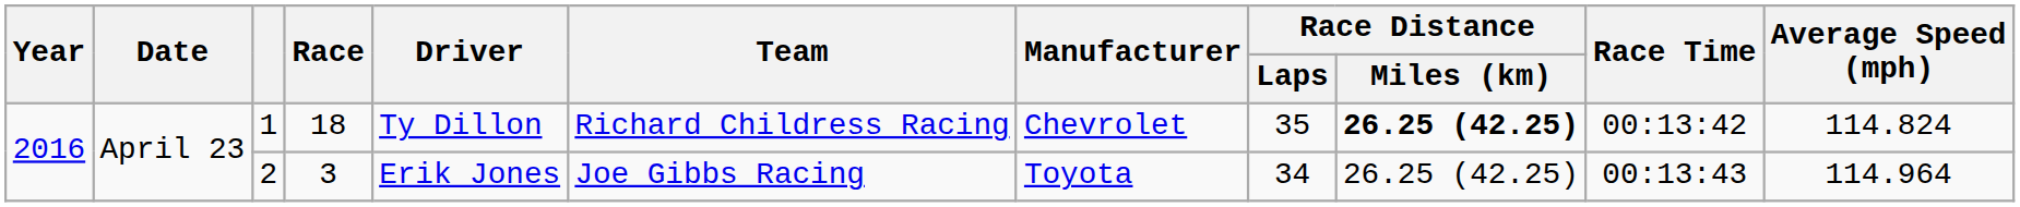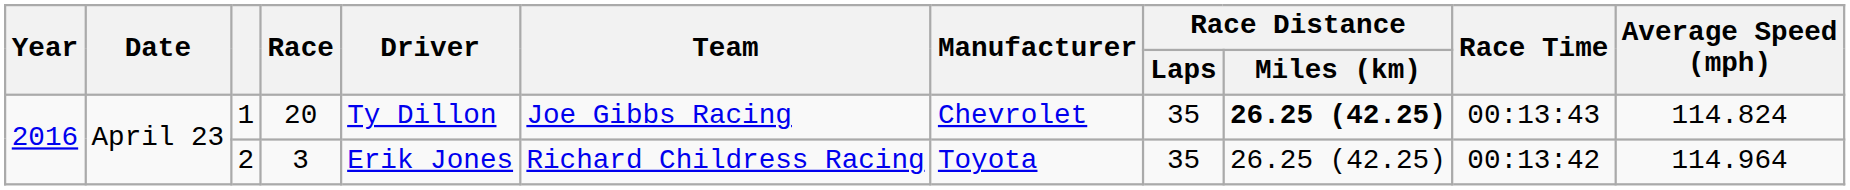1 | Race: 18 -> 20
1 | Team: Richard Childress Racing -> Joe Gibbs Racing
1 | Race Time: 00:13:42 -> 00:13:43
2 | Team: Joe Gibbs Racing -> Richard Childress Racing
2 | Race Distance / Laps: 34 -> 35
2 | Race Time: 00:13:43 -> 00:13:42
